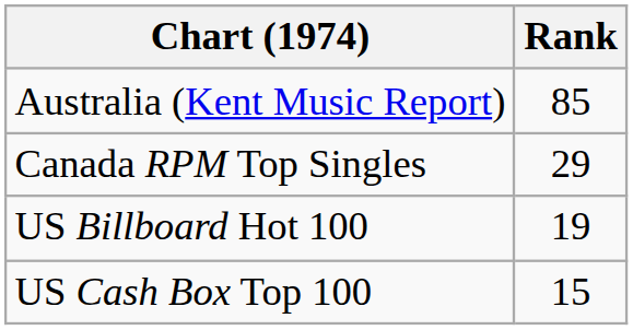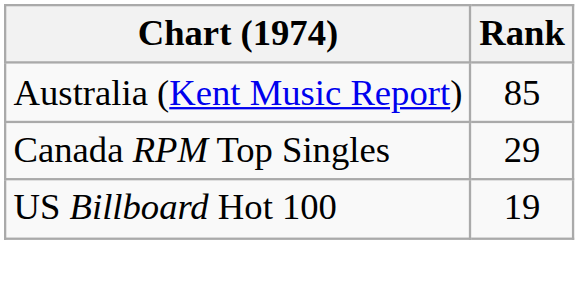- row: US Cash Box Top 100 | 15
